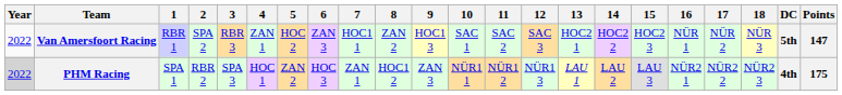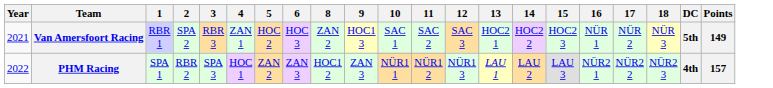- column: 7 | HOC1 1 | ZAN 1
Van Amersfoort Racing | Year: 2022 -> 2021
Van Amersfoort Racing | 6: ZAN 3 -> HOC 3
Van Amersfoort Racing | Points: 147 -> 149
PHM Racing | Year: lightgrey background -> no background
PHM Racing | 6: HOC 3 -> ZAN 3
PHM Racing | Points: 175 -> 157
